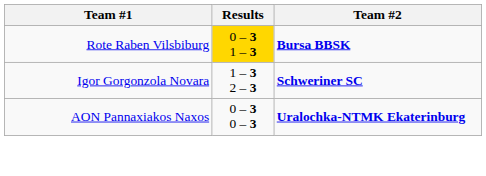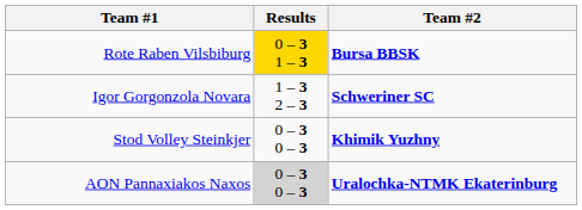+ row: Stod Volley Steinkjer | 0 – 3 0 – 3 | Khimik Yuzhny
AON Pannaxiakos Naxos | Results: no background -> lightgrey background
